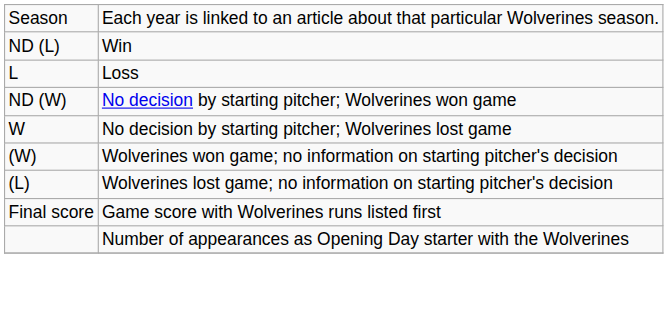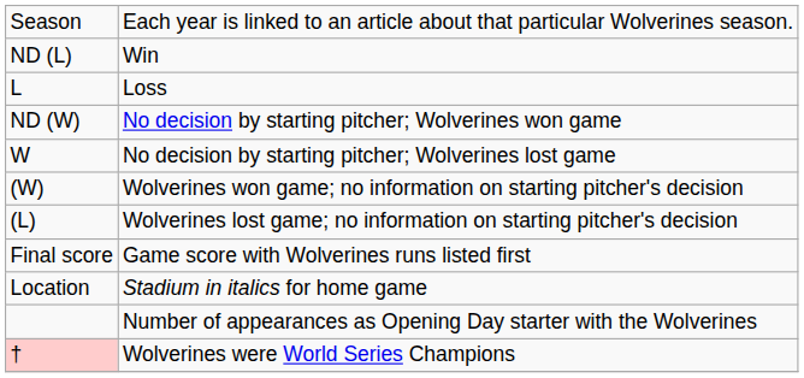+ row: Location | Stadium in italics for home game
+ row: † | Wolverines were World Series Champions
